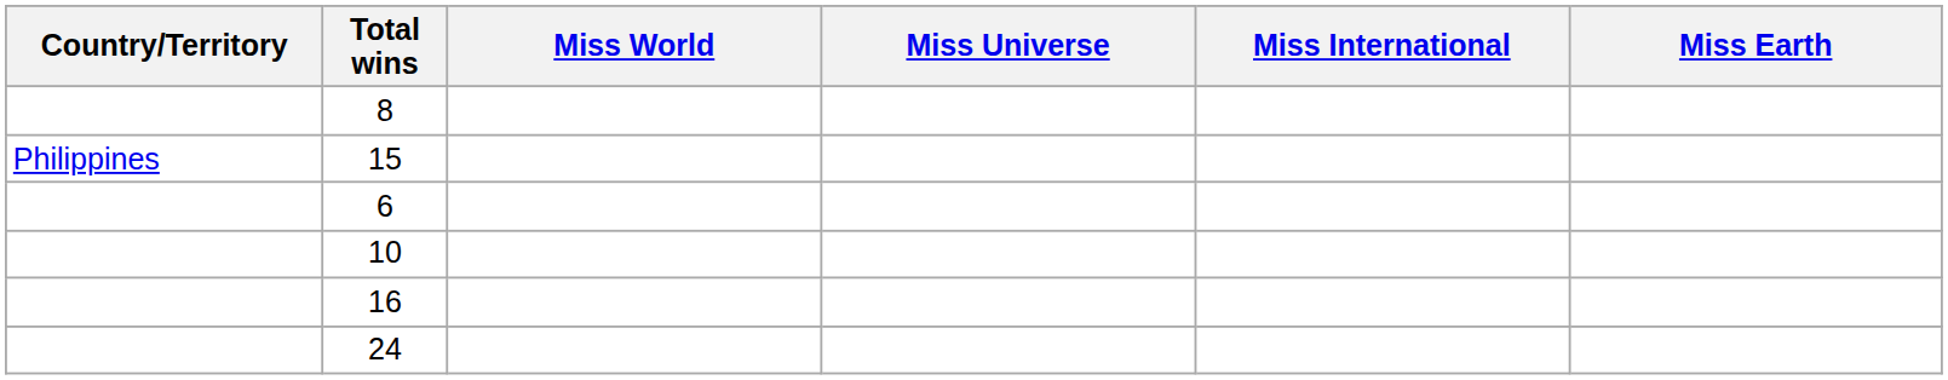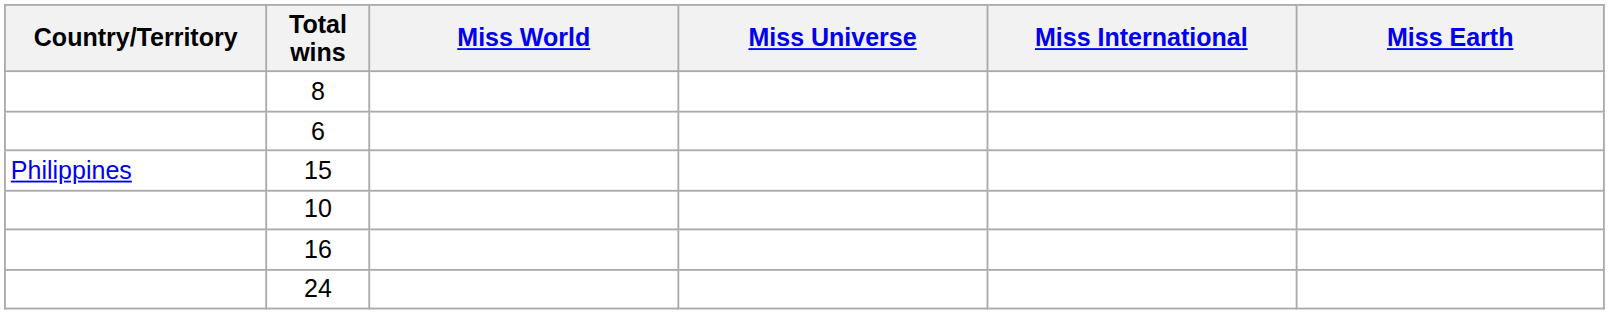rows swapped: 6 <-> 15
